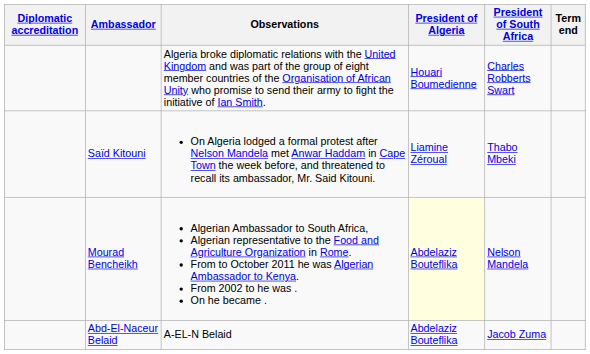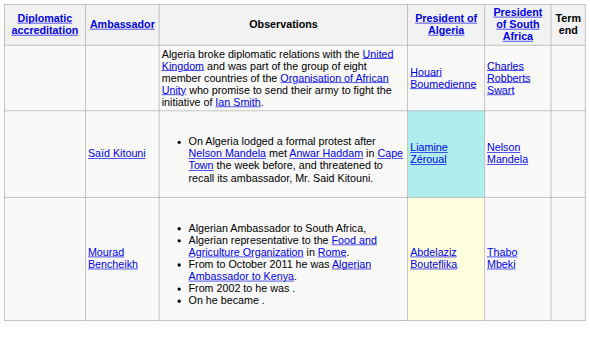Saïd Kitouni | President of Algeria: no background -> paleturquoise background
Saïd Kitouni | President of South Africa: Thabo Mbeki -> Nelson Mandela
Mourad Bencheikh | President of South Africa: Nelson Mandela -> Thabo Mbeki
- row: Abd-El-Naceur Belaid | A-EL-N Belaid | Abdelaziz Bouteflika | Jacob Zuma
